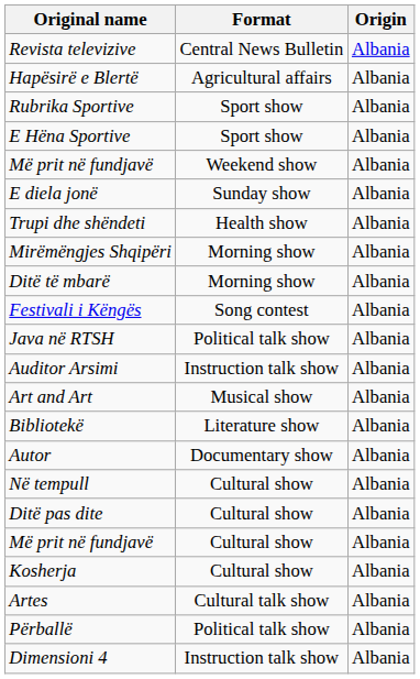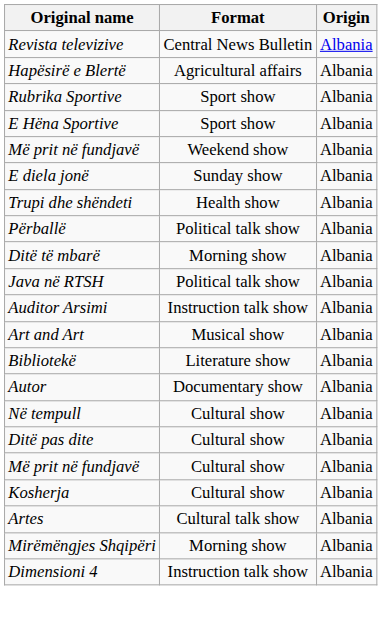rows swapped: Mirëmëngjes Shqipëri <-> Përballë
- row: Festivali i Këngës | Song contest | Albania
